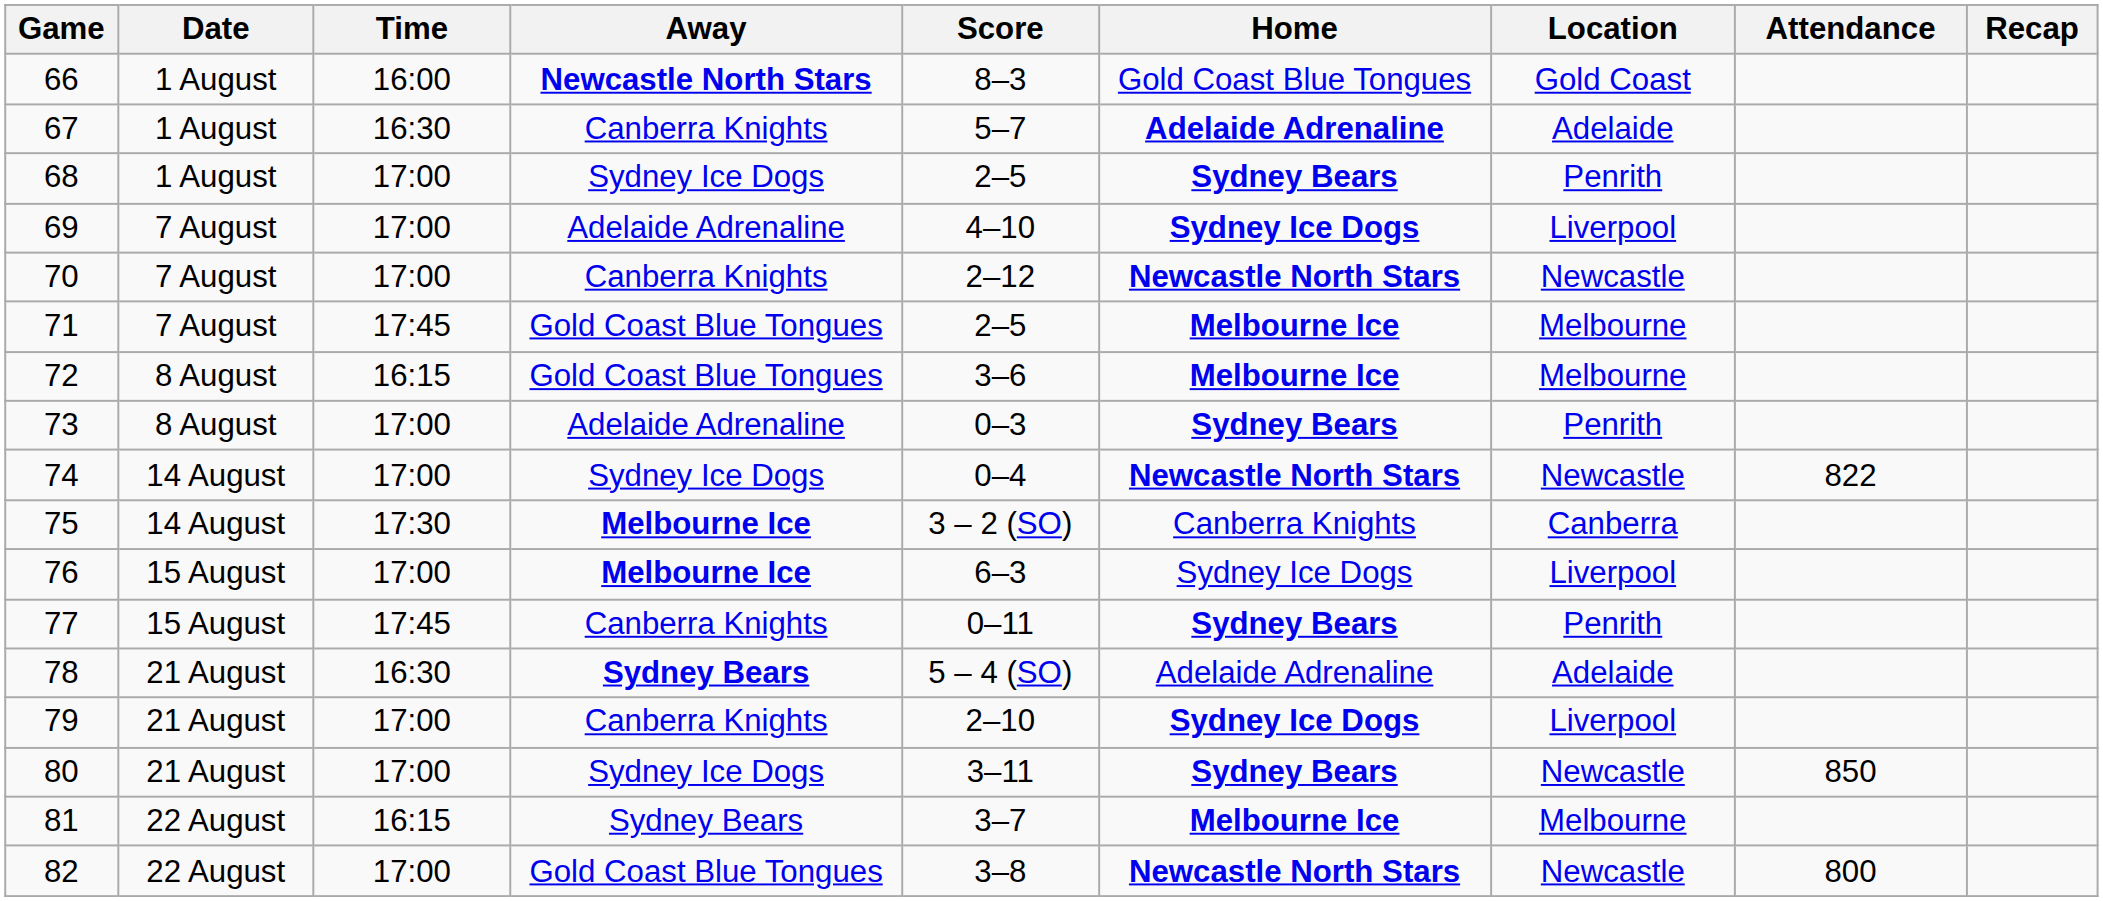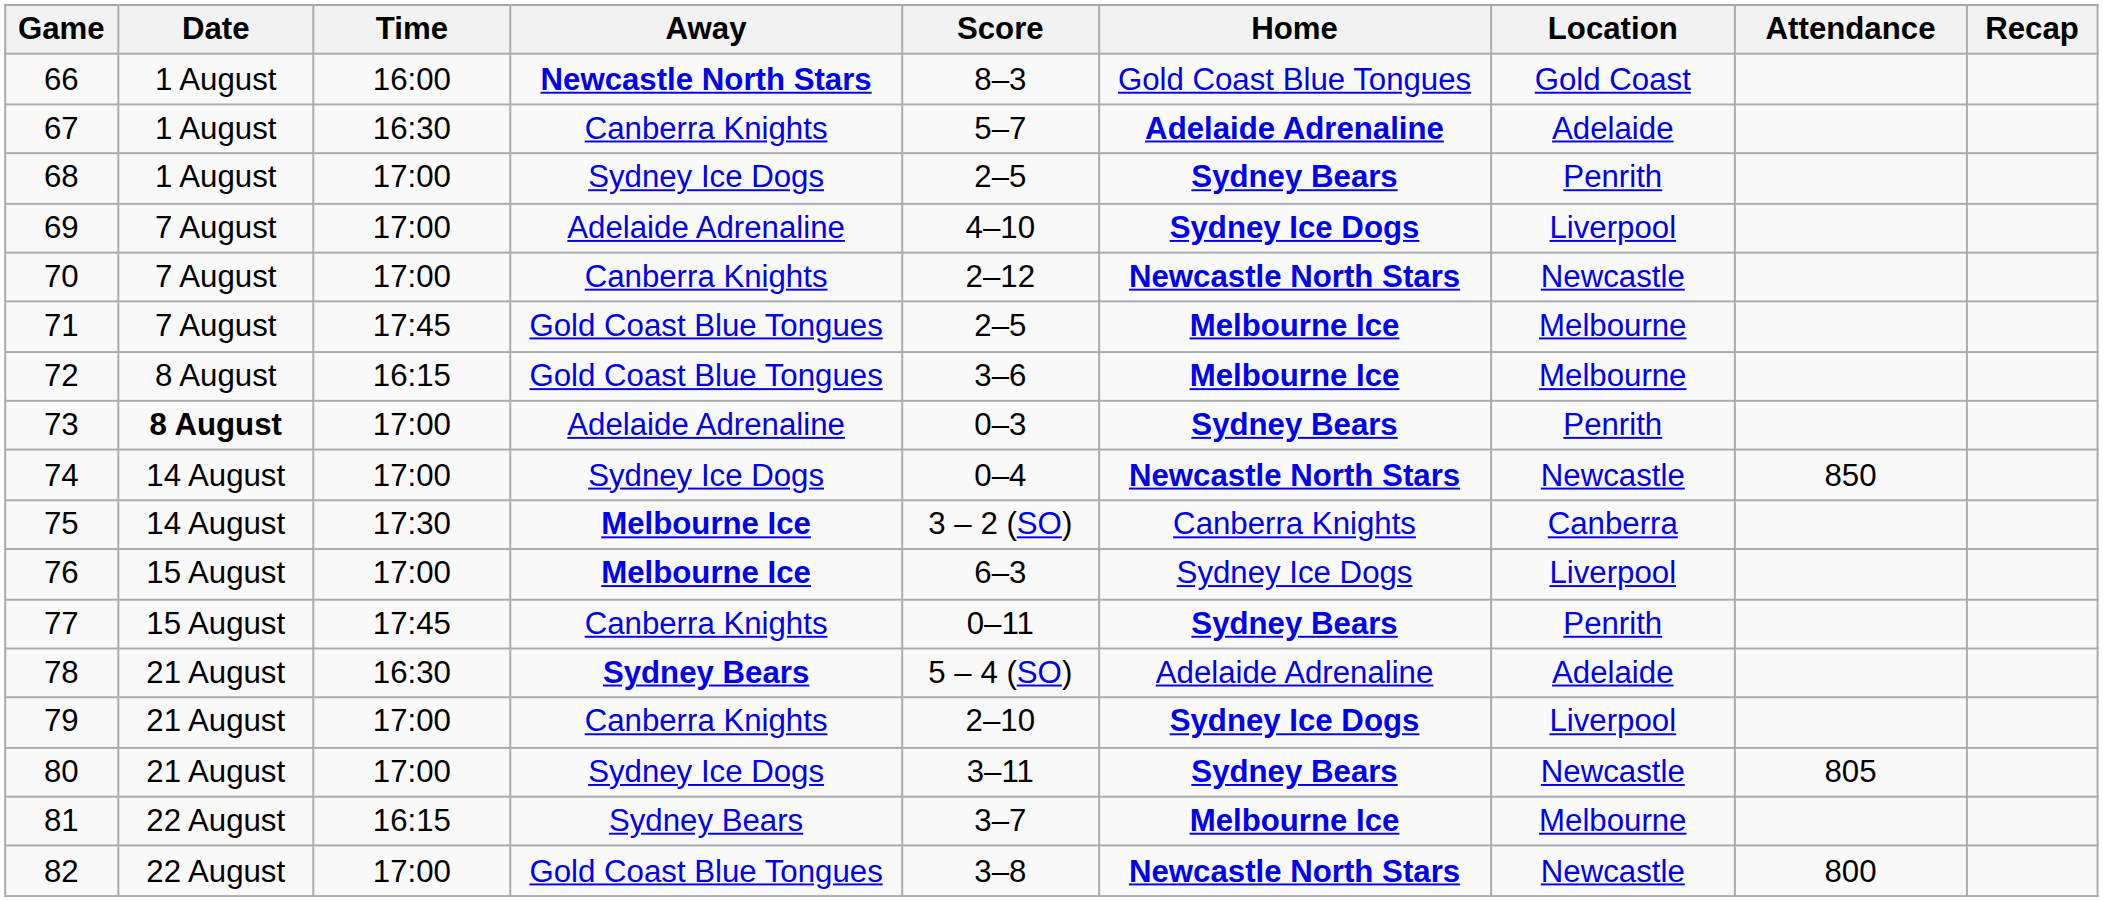73 | Date: normal -> bold
74 | Attendance: 822 -> 850
80 | Attendance: 850 -> 805
